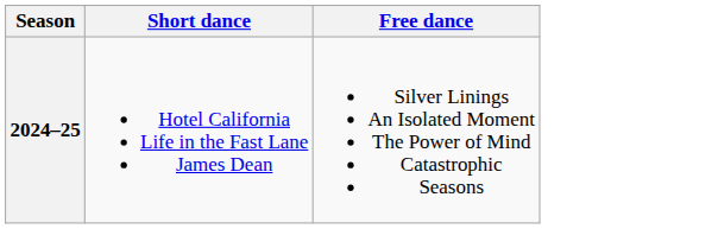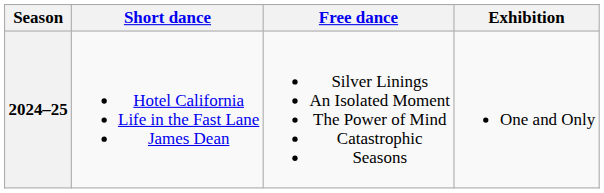+ column: Exhibition | One and Only
